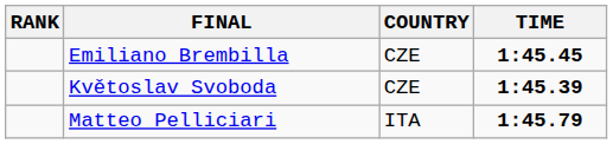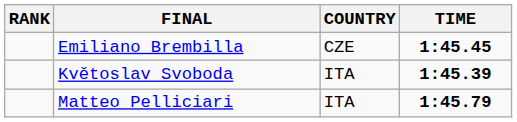Květoslav Svoboda | COUNTRY: CZE -> ITA
